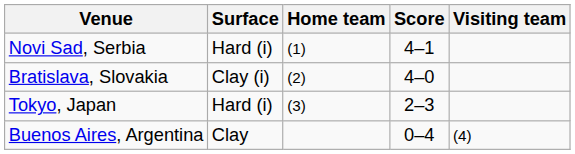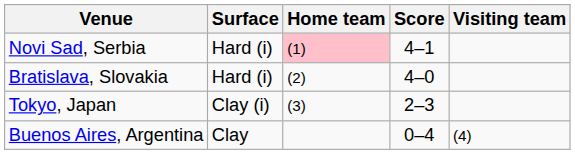Novi Sad, Serbia | Home team: no background -> pink background
Bratislava, Slovakia | Surface: Clay (i) -> Hard (i)
Tokyo, Japan | Surface: Hard (i) -> Clay (i)
